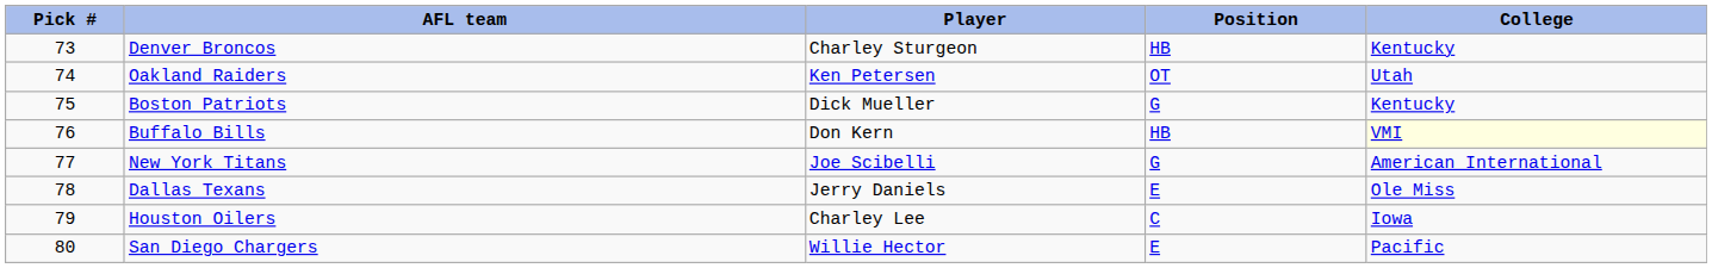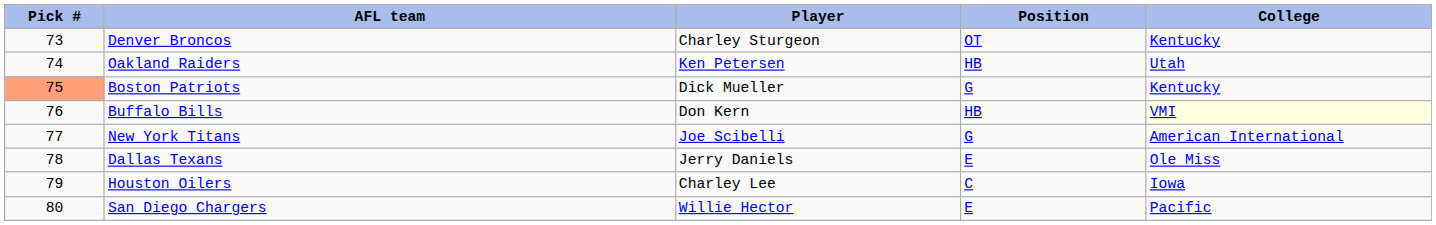Denver Broncos | Position: HB -> OT
Oakland Raiders | Position: OT -> HB
Boston Patriots | Pick #: no background -> lightsalmon background
